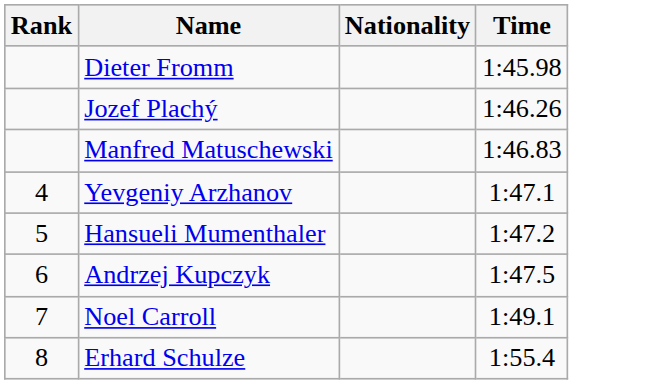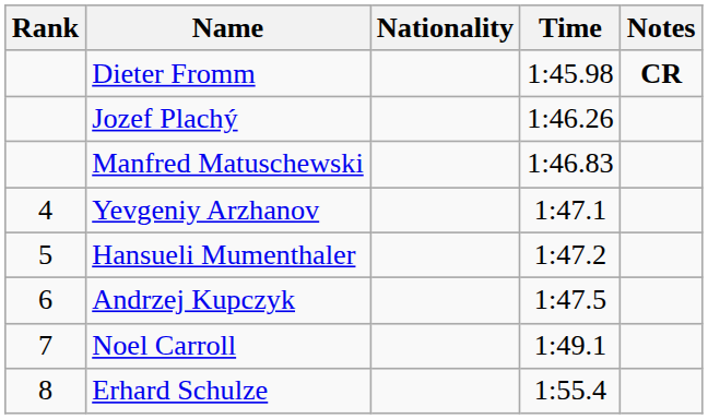+ column: Notes | CR
